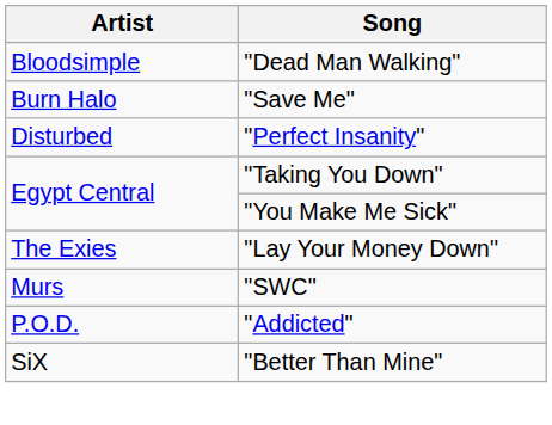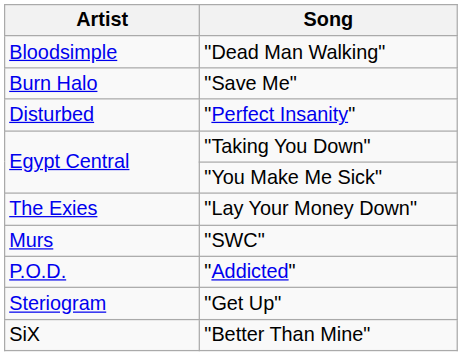+ row: Steriogram | "Get Up"
